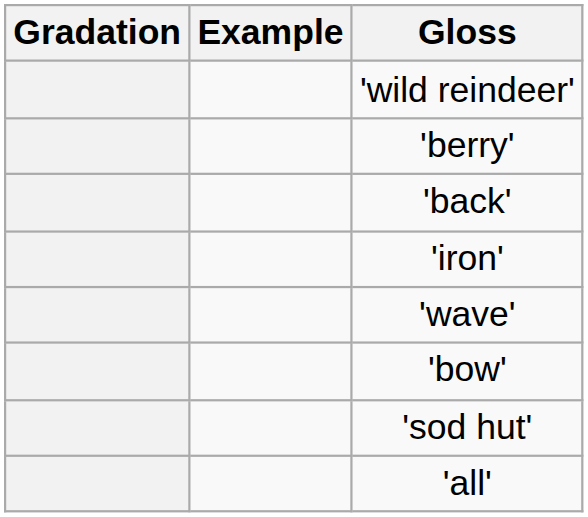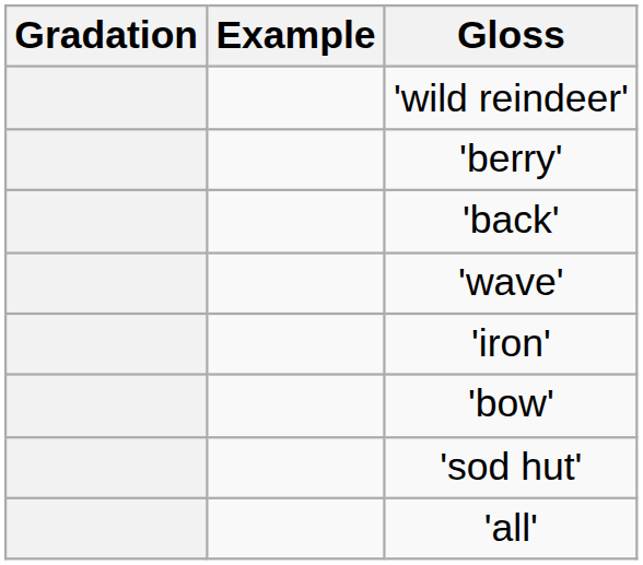rows swapped: 'iron' <-> 'wave'
